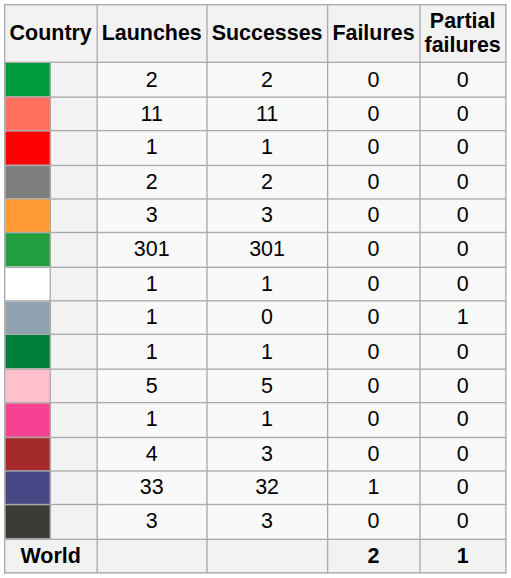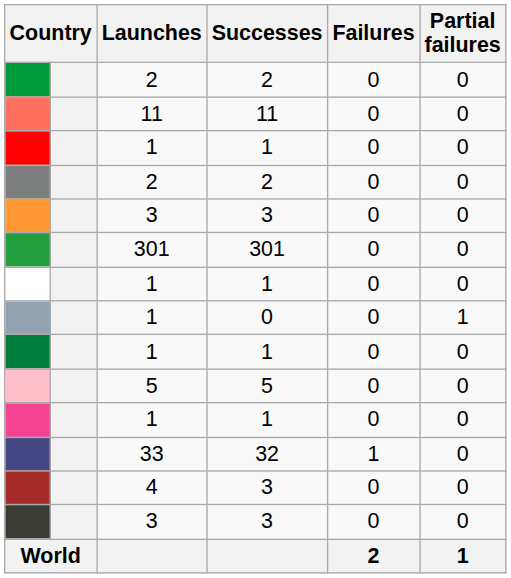rows swapped: 4 <-> 33
